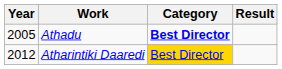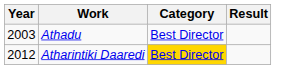Athadu | Year: 2005 -> 2003
Athadu | Category: bold -> normal
